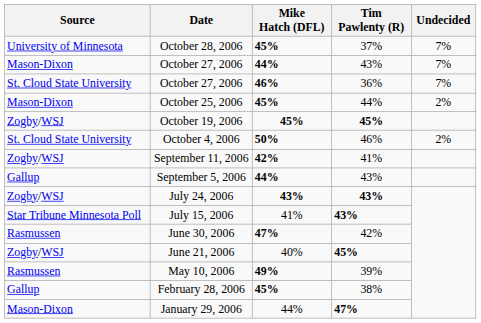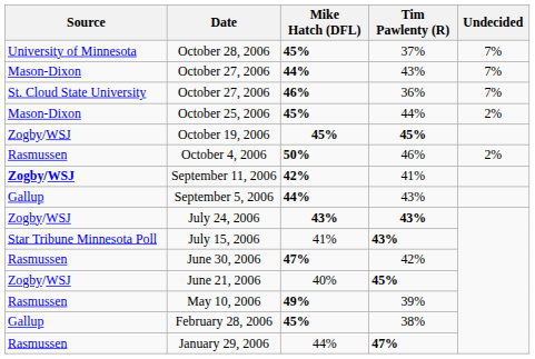October 4, 2006 | Source: St. Cloud State University -> Rasmussen
September 11, 2006 | Source: normal -> bold
January 29, 2006 | Source: Mason-Dixon -> Rasmussen
